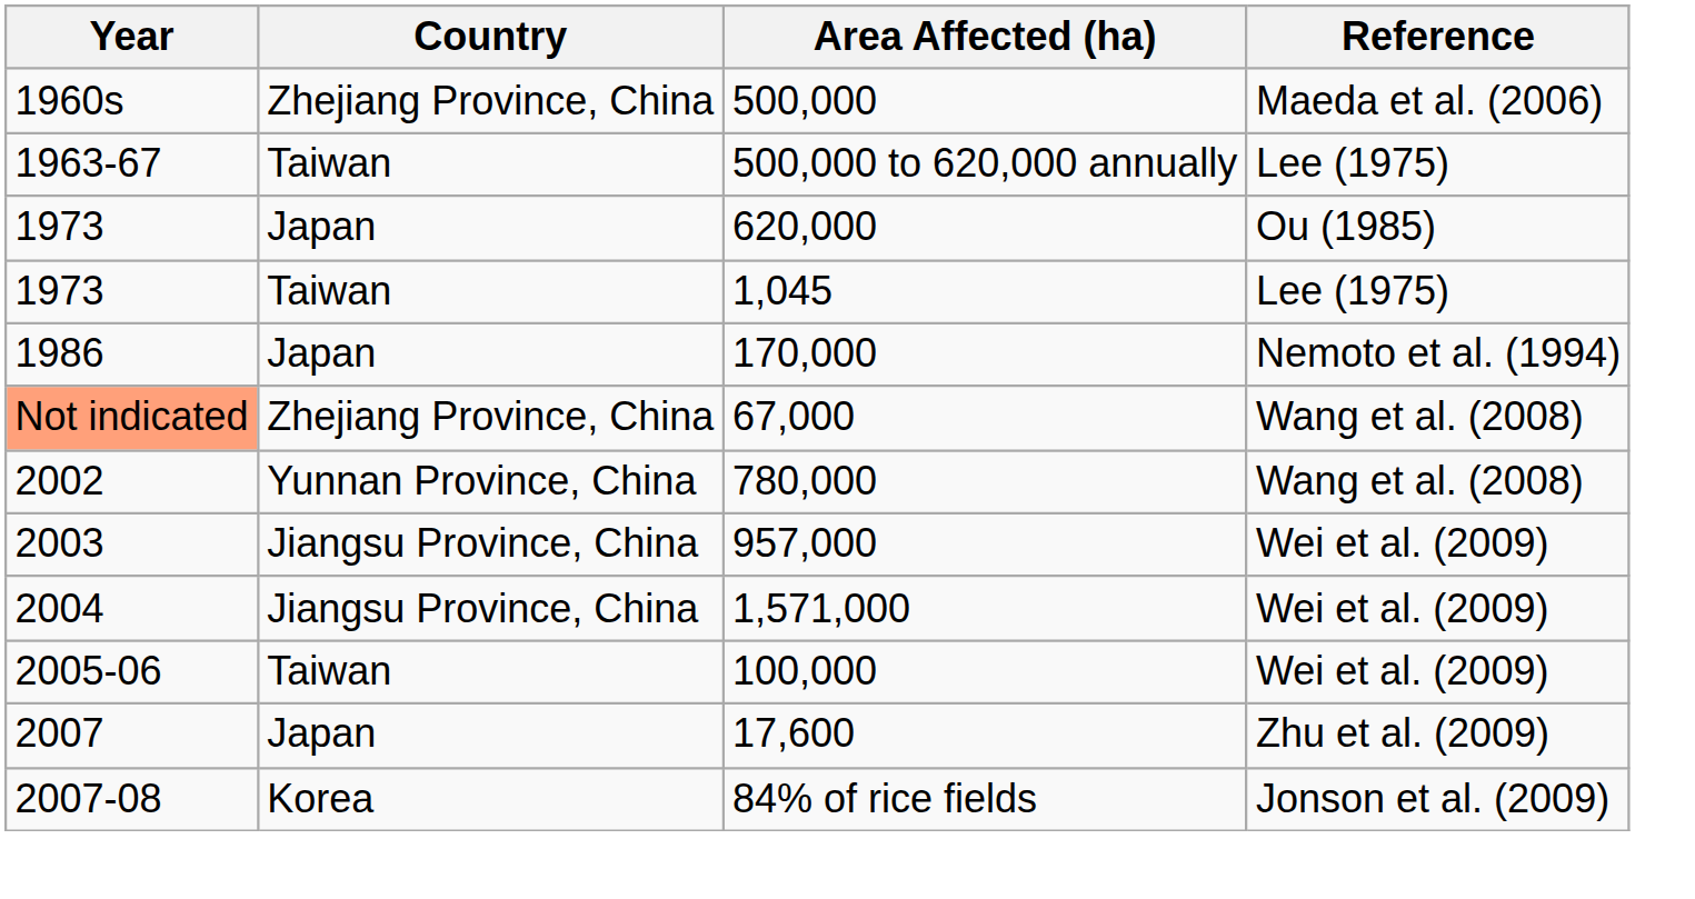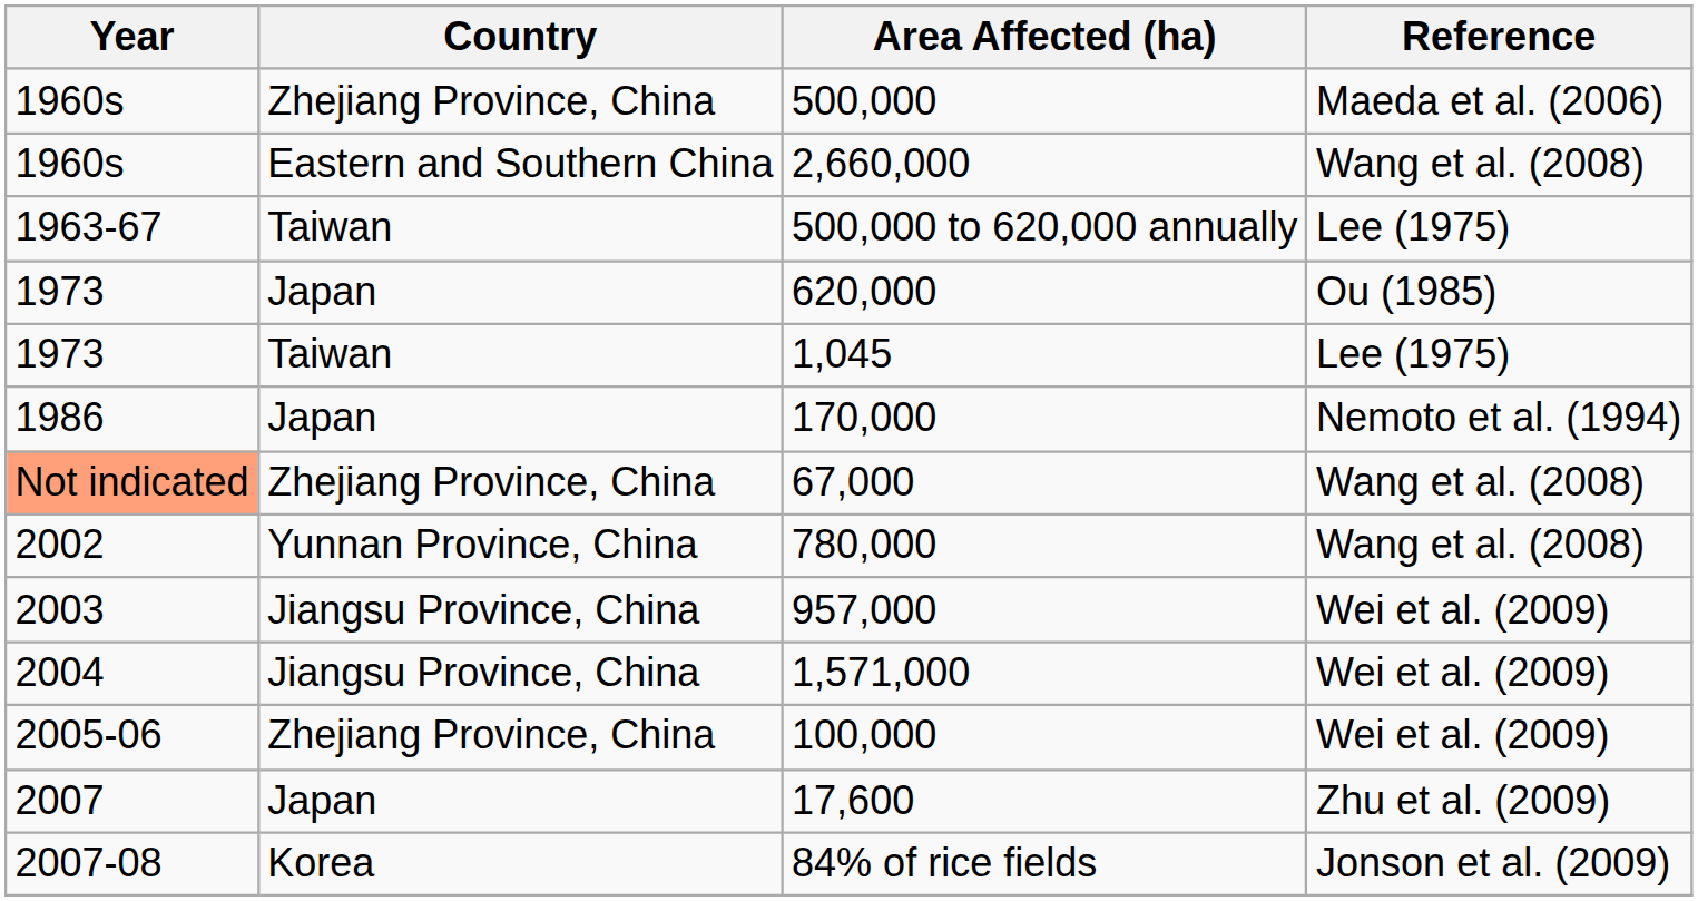+ row: 1960s | Eastern and Southern China | 2,660,000 | Wang et al. (2008)
100,000 | Country: Taiwan -> Zhejiang Province, China
